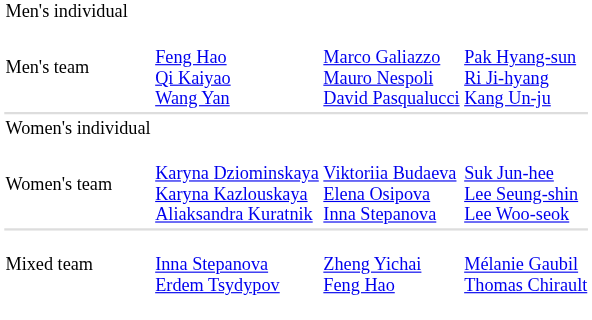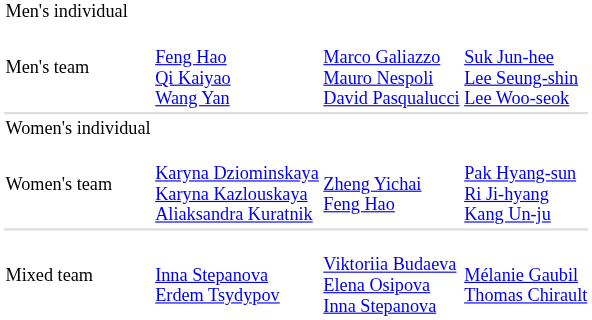Men's team | column 4: Pak Hyang-sun Ri Ji-hyang Kang Un-ju -> Suk Jun-hee Lee Seung-shin Lee Woo-seok
Women's team | column 3: Viktoriia Budaeva Elena Osipova Inna Stepanova -> Zheng Yichai Feng Hao
Women's team | column 4: Suk Jun-hee Lee Seung-shin Lee Woo-seok -> Pak Hyang-sun Ri Ji-hyang Kang Un-ju
Mixed team | column 3: Zheng Yichai Feng Hao -> Viktoriia Budaeva Elena Osipova Inna Stepanova
